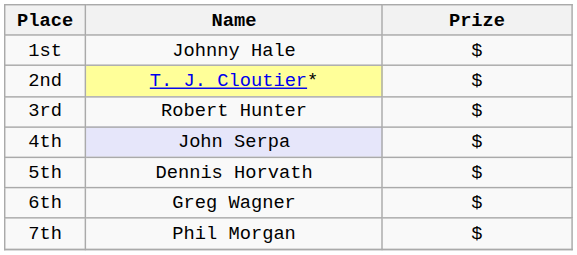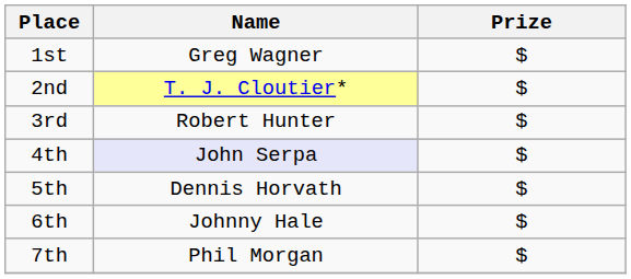1st | Name: Johnny Hale -> Greg Wagner
6th | Name: Greg Wagner -> Johnny Hale
